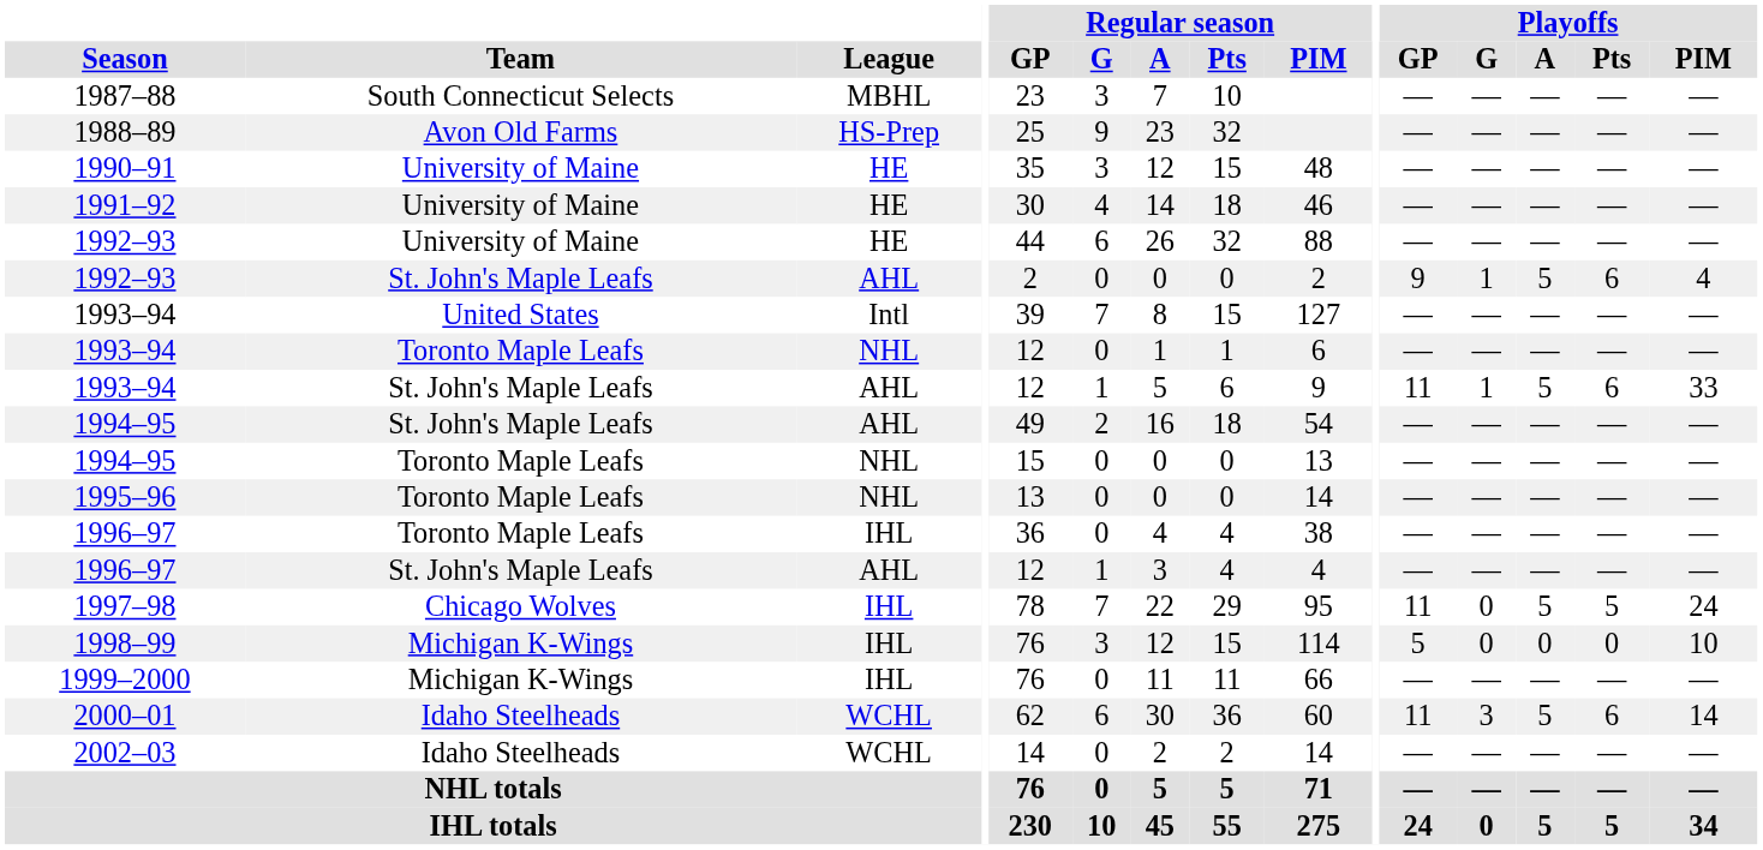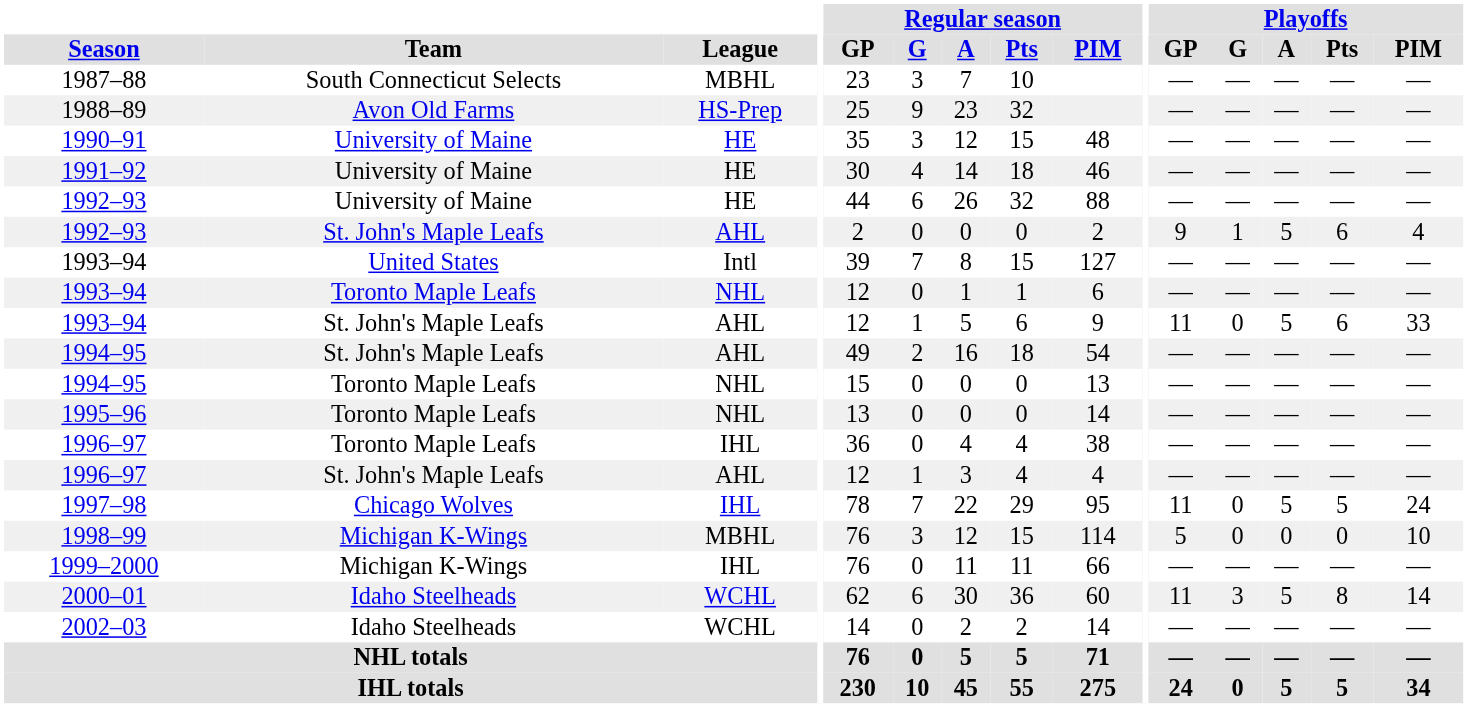1993–94 / St. John's Maple Leafs | Playoffs / G: 1 -> 0
1998–99 | League: IHL -> MBHL
2000–01 | Playoffs / Pts: 6 -> 8
